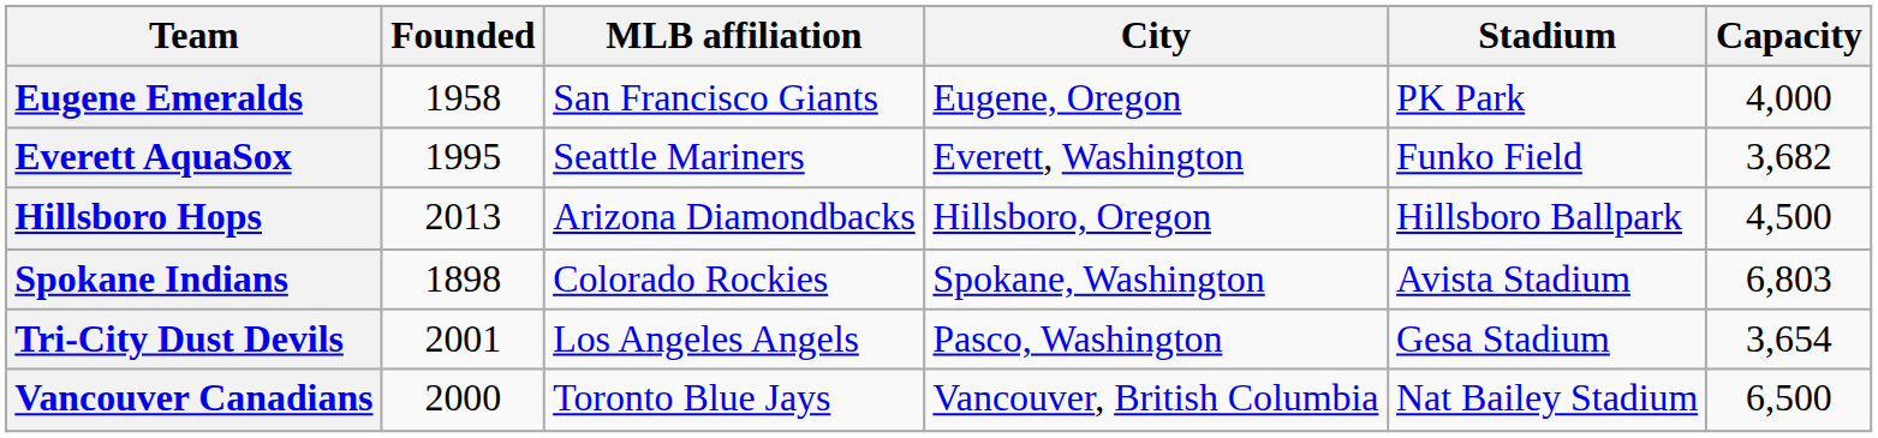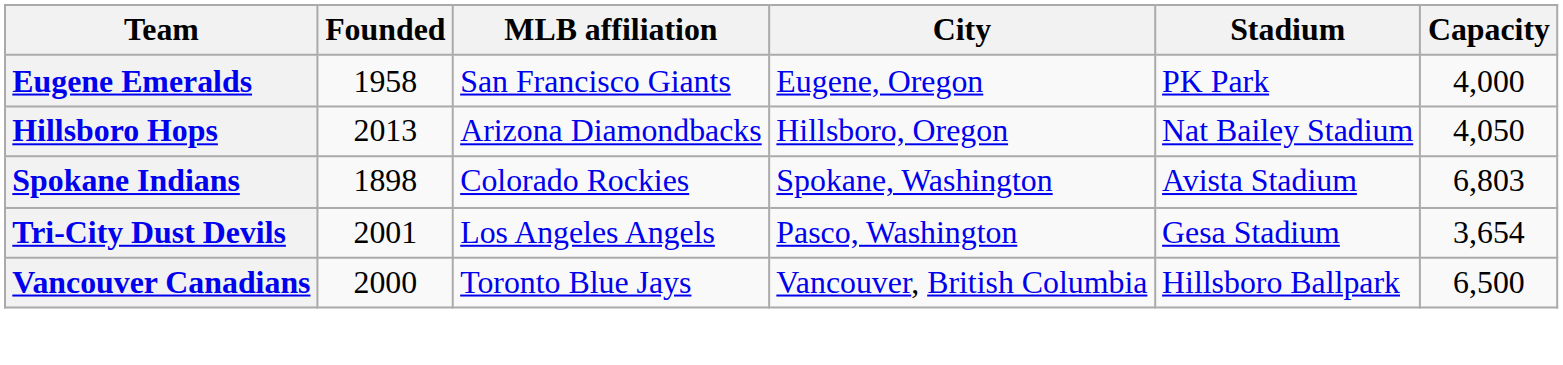- row: Everett AquaSox | 1995 | Seattle Mariners | Everett, Washington | Funko Field | 3,682
Hillsboro Hops | Stadium: Hillsboro Ballpark -> Nat Bailey Stadium
Hillsboro Hops | Capacity: 4,500 -> 4,050
Vancouver Canadians | Stadium: Nat Bailey Stadium -> Hillsboro Ballpark
